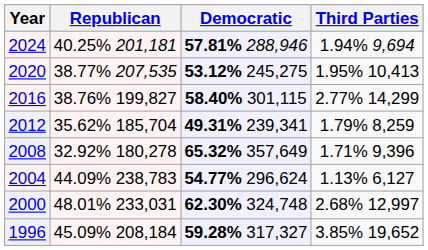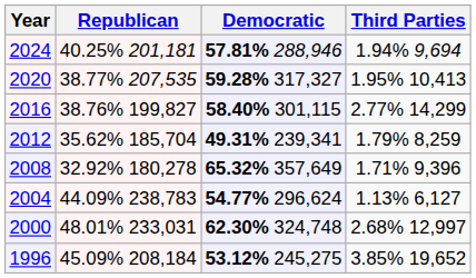2020 | Democratic: 53.12% 245,275 -> 59.28% 317,327
1996 | Democratic: 59.28% 317,327 -> 53.12% 245,275
